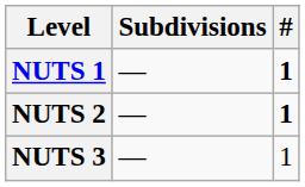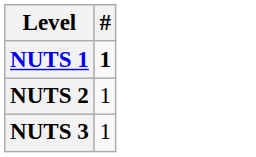- column: Subdivisions | — | — | —
NUTS 2 | #: bold -> normal
